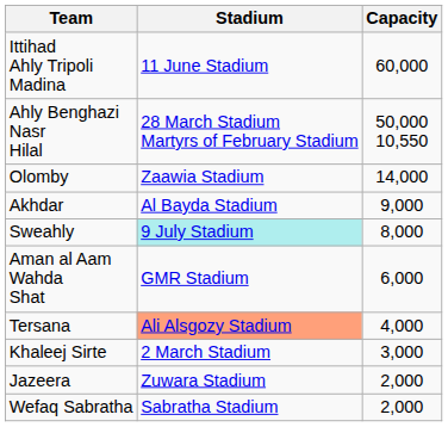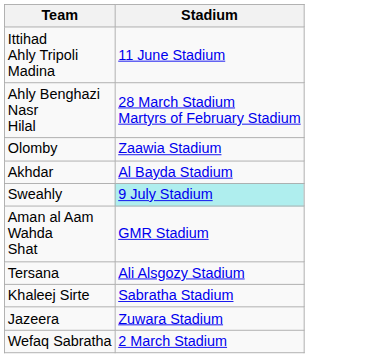- column: Capacity | 60,000 | 50,000 10,550 | 14,000 | 9,000 | 8,000 | 6,000 | 4,000 | 3,000 | 2,000 | 2,000
Tersana | Stadium: lightsalmon background -> no background
Khaleej Sirte | Stadium: 2 March Stadium -> Sabratha Stadium
Wefaq Sabratha | Stadium: Sabratha Stadium -> 2 March Stadium
